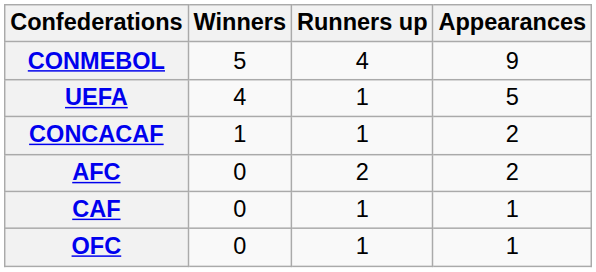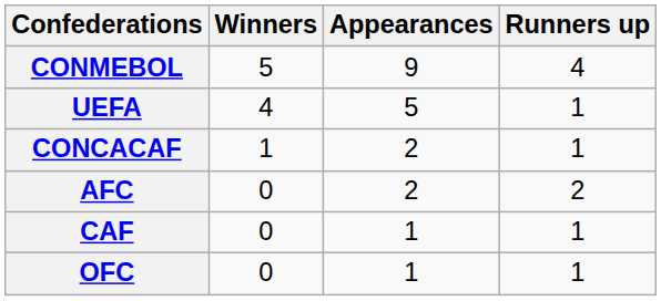columns swapped: Runners up <-> Appearances
